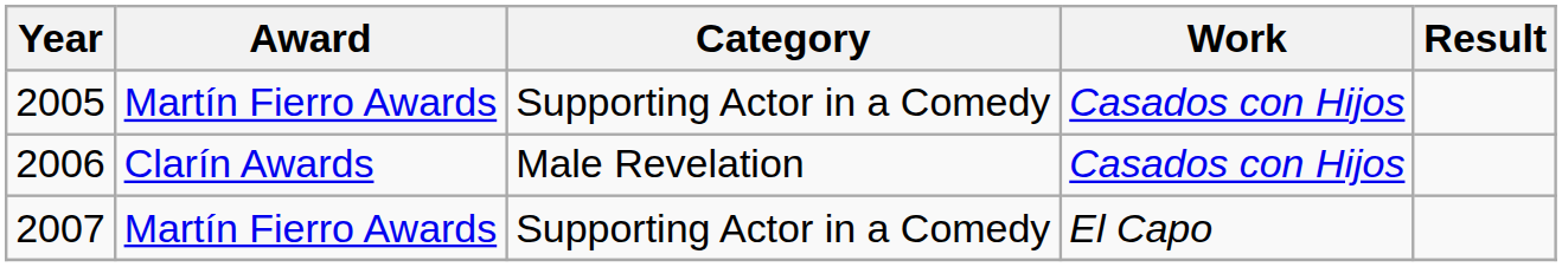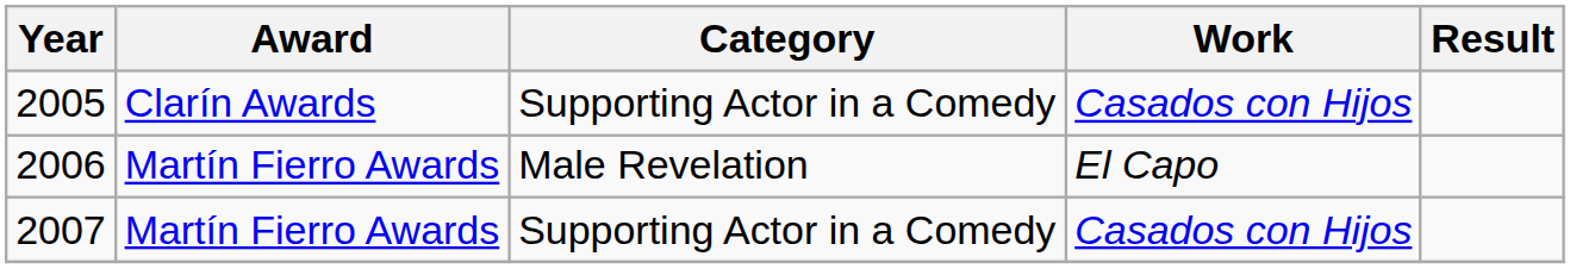2005 | Award: Martín Fierro Awards -> Clarín Awards
2006 | Award: Clarín Awards -> Martín Fierro Awards
2006 | Work: Casados con Hijos -> El Capo
2007 | Work: El Capo -> Casados con Hijos
